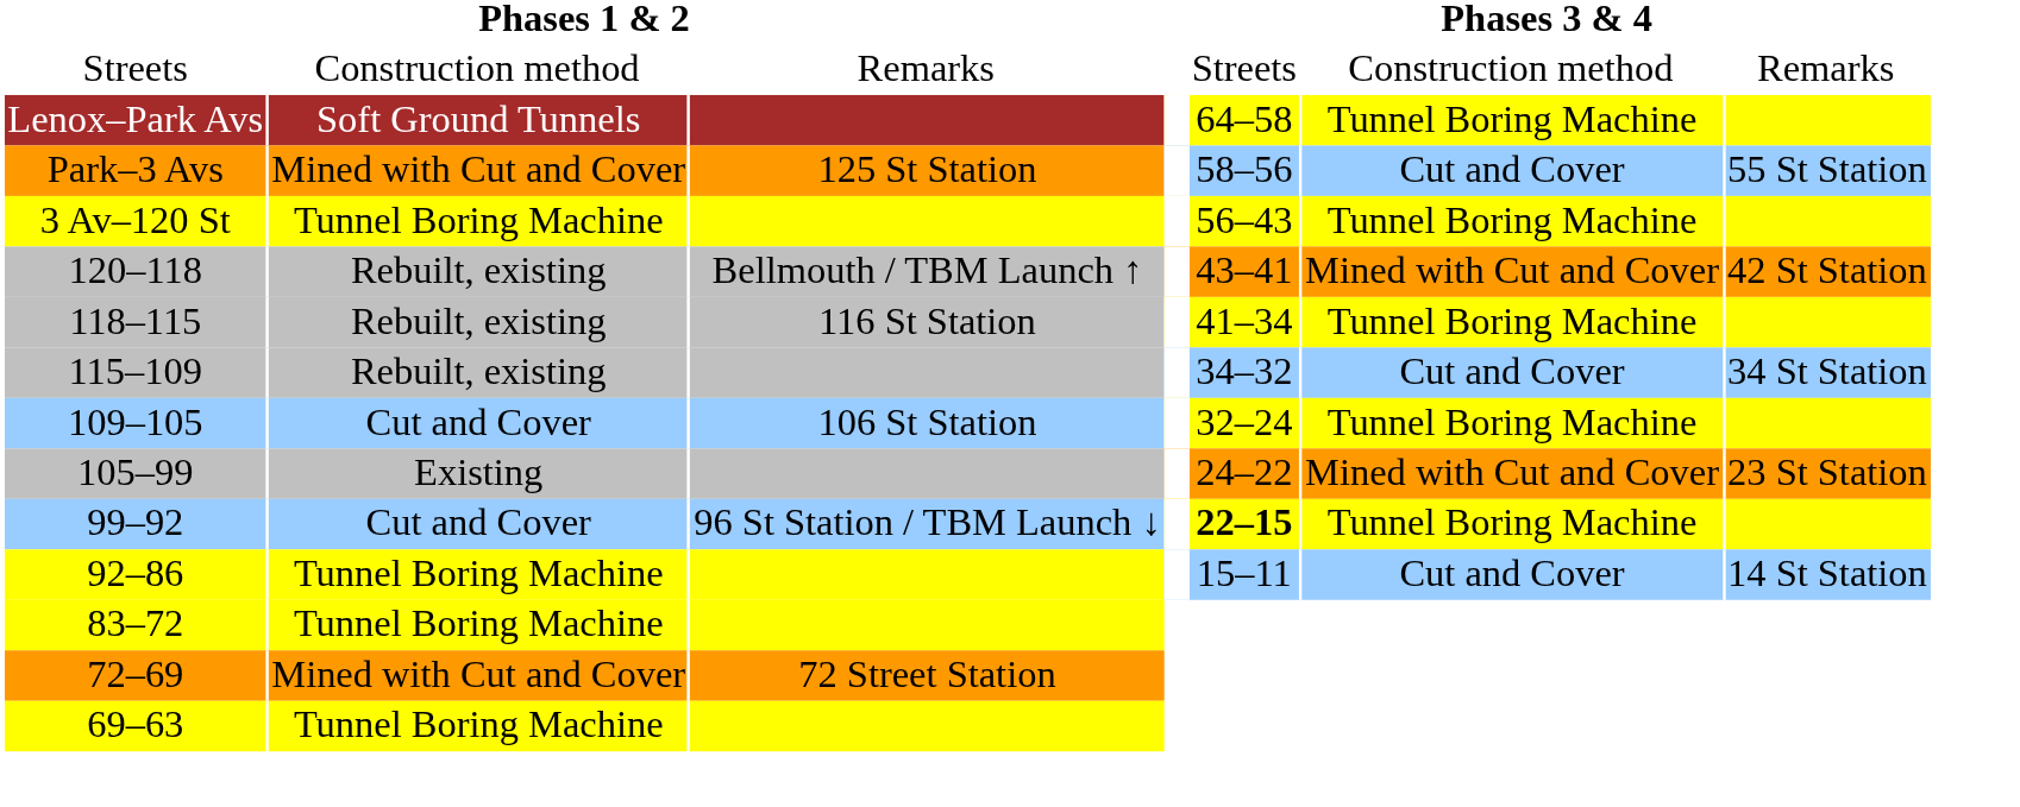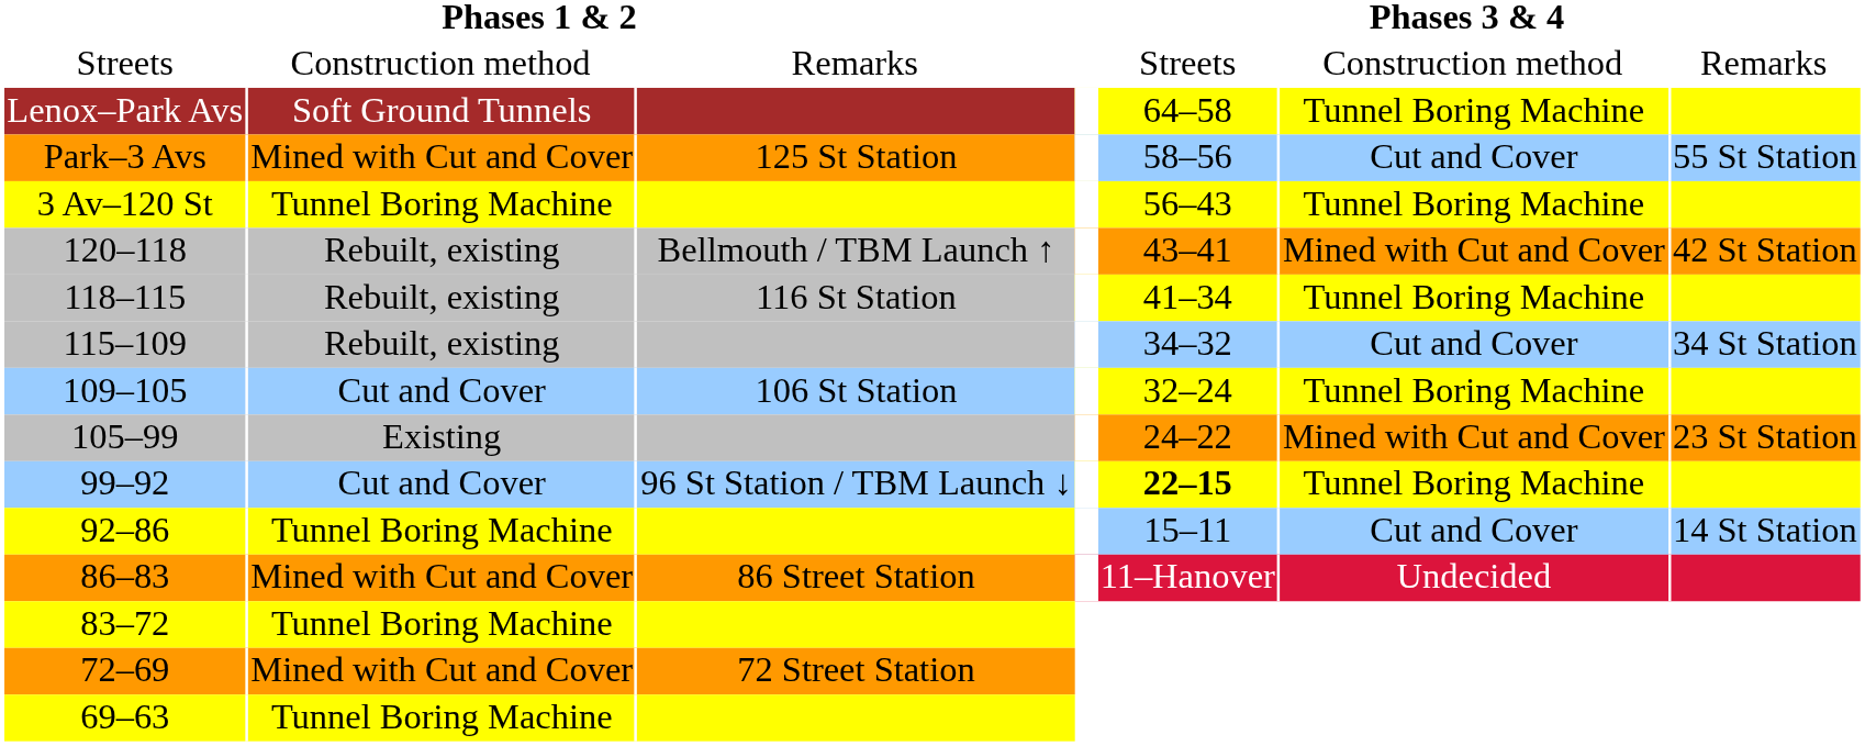+ row: 86–83 | Mined with Cut and Cover | 86 Street Station | 11–Hanover | Undecided
